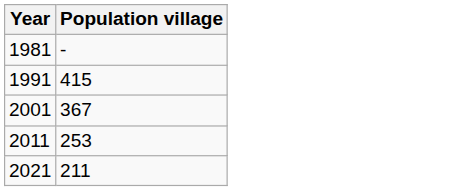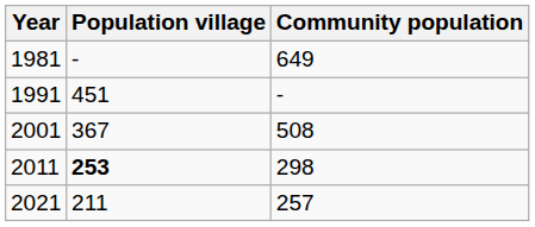+ column: Community population | 649 | - | 508 | 298 | 257
1991 | Population village: 415 -> 451
2011 | Population village: normal -> bold
